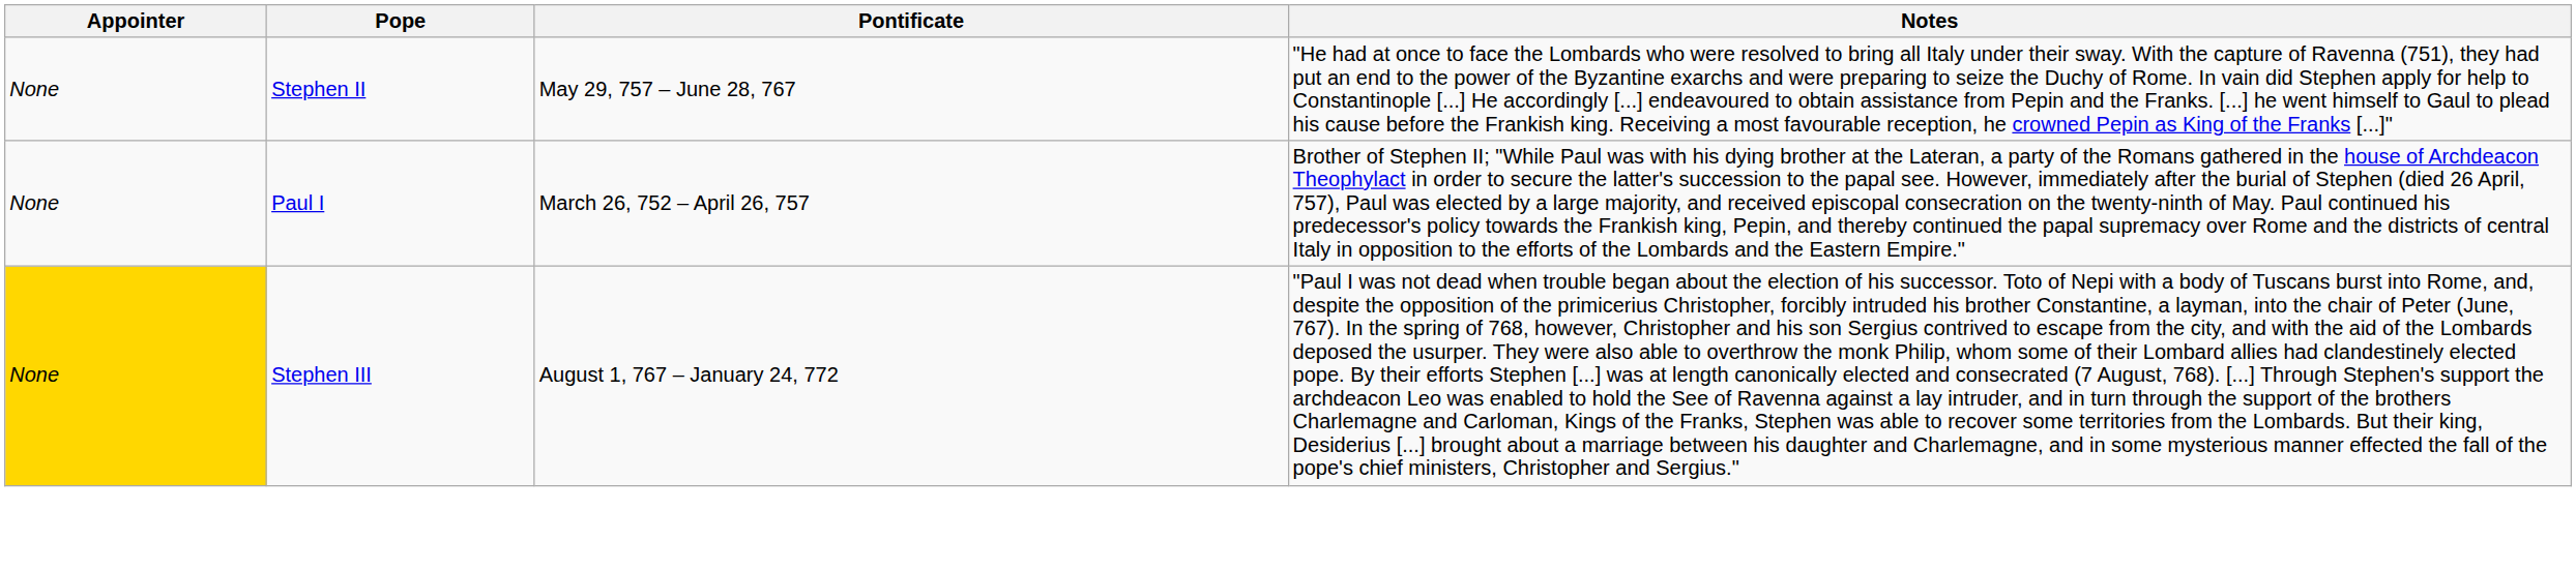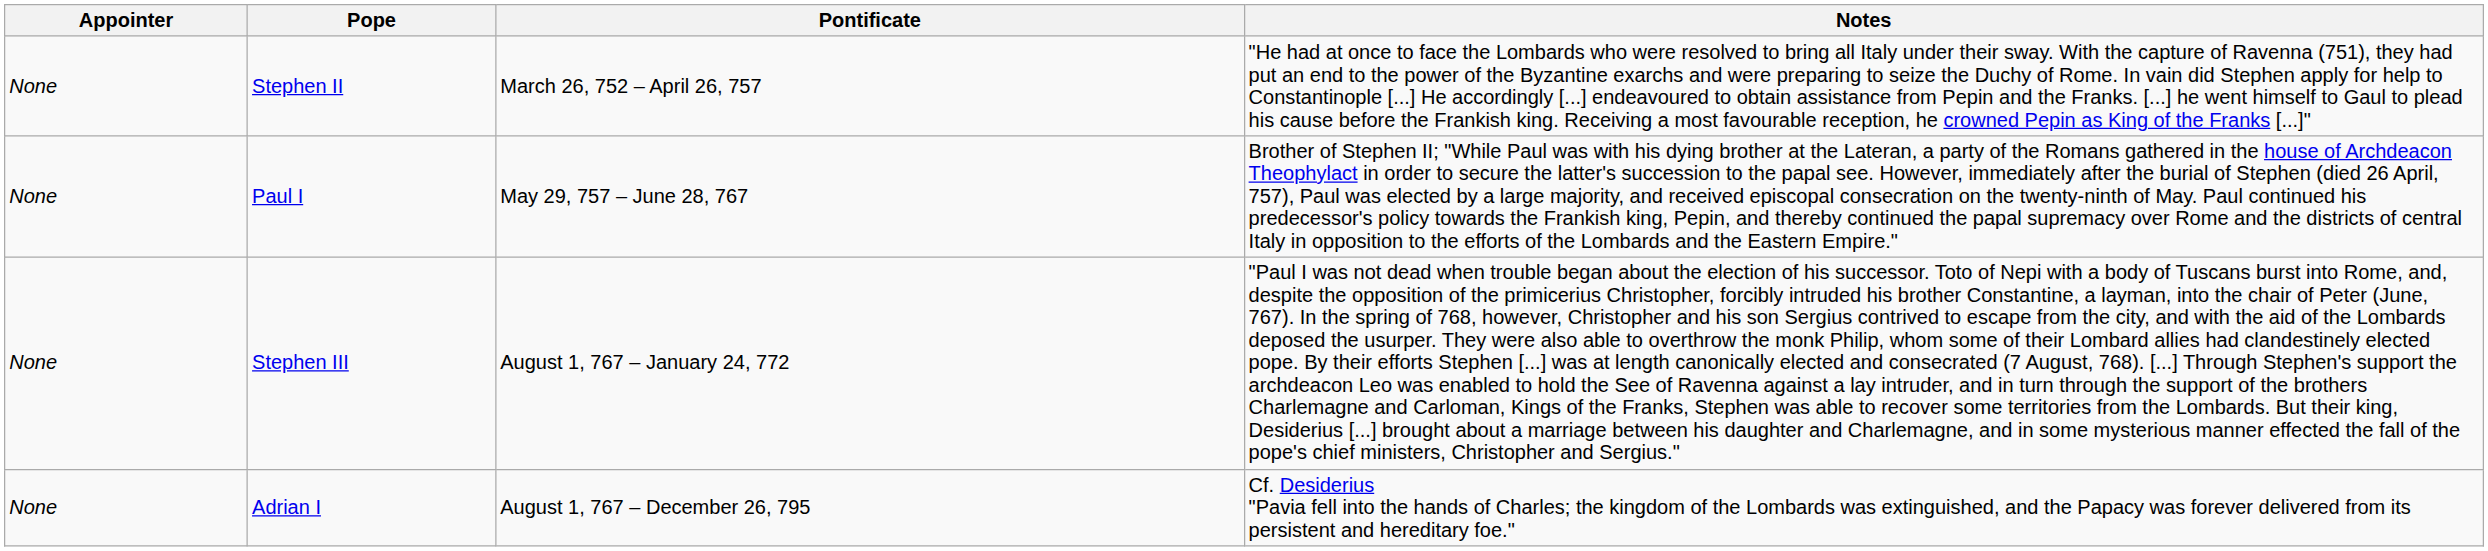Stephen II | Pontificate: May 29, 757 – June 28, 767 -> March 26, 752 – April 26, 757
Paul I | Pontificate: March 26, 752 – April 26, 757 -> May 29, 757 – June 28, 767
Stephen III | Appointer: gold background -> no background
+ row: None | Adrian I | August 1, 767 – December 26, 795 | Cf. Desiderius "Pavia fell into the hands of Charles; the kingdom of the Lombards was extinguished, and the Papacy was forever delivered from its persistent and hereditary foe."
